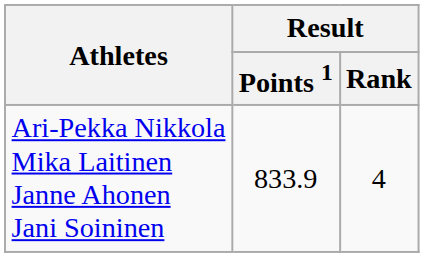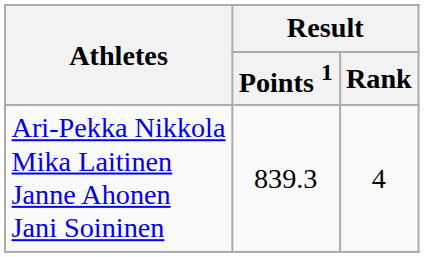Ari-Pekka Nikkola Mika Laitinen Janne Ahonen Jani Soininen | Result / Points 1: 833.9 -> 839.3
